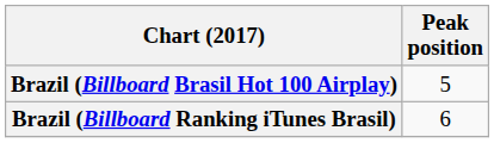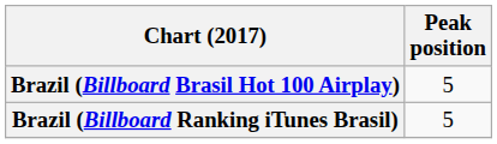Brazil (Billboard Ranking iTunes Brasil) | Peak position: 6 -> 5
